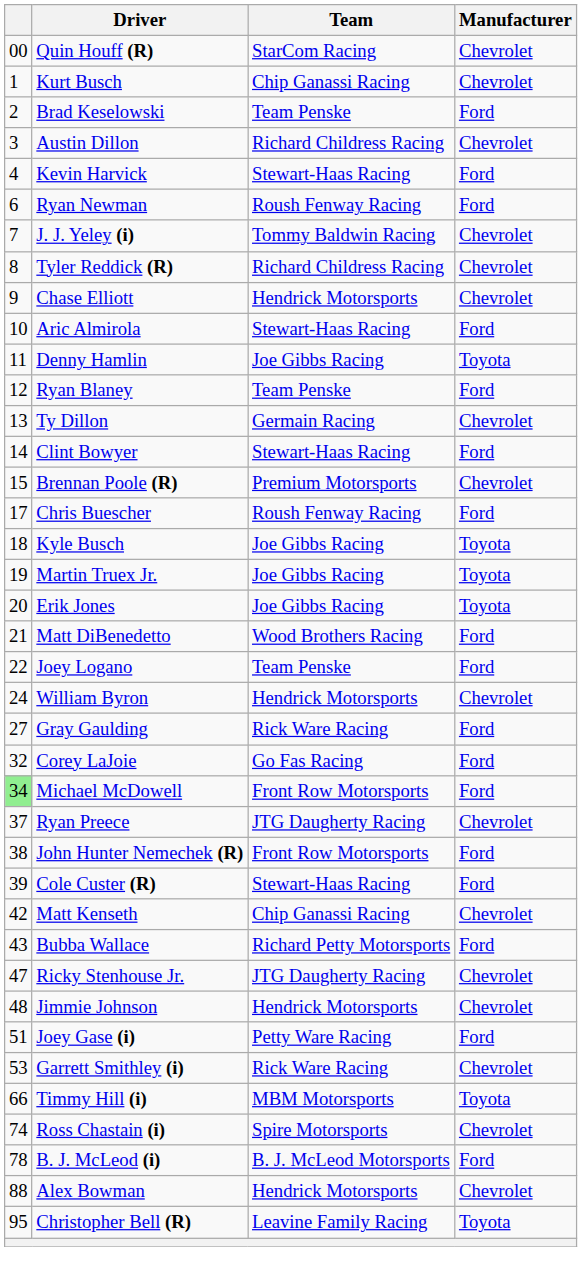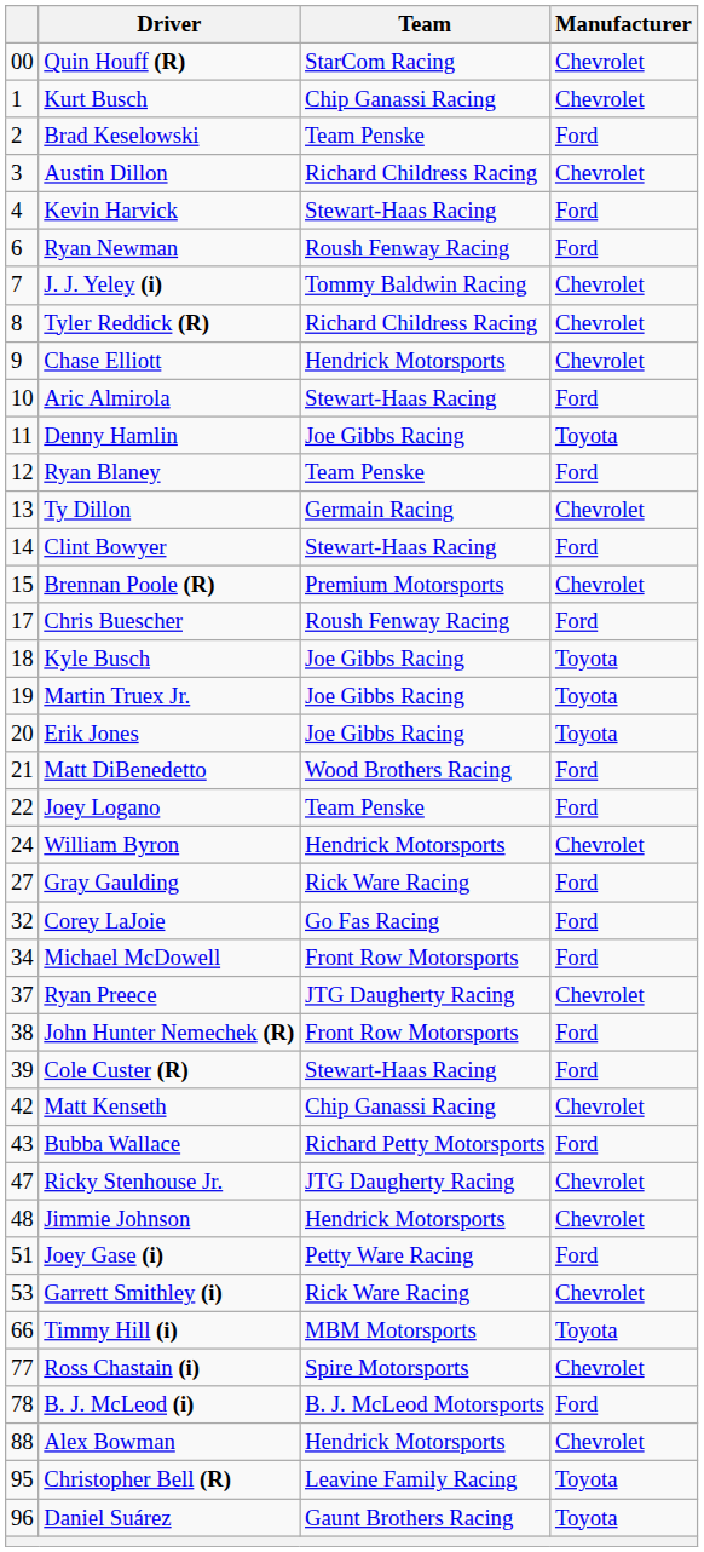Michael McDowell | column 1: lightgreen background -> no background
Ross Chastain (i) | column 1: 74 -> 77
+ row: 96 | Daniel Suárez | Gaunt Brothers Racing | Toyota
